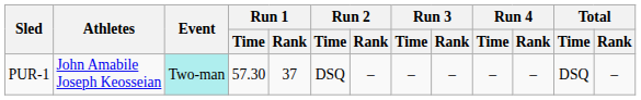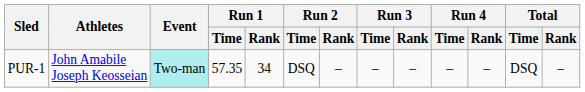PUR-1 | Run 1 / Time: 57.30 -> 57.35
PUR-1 | Run 1 / Rank: 37 -> 34
